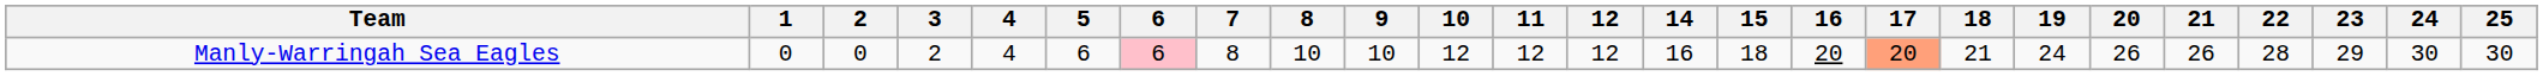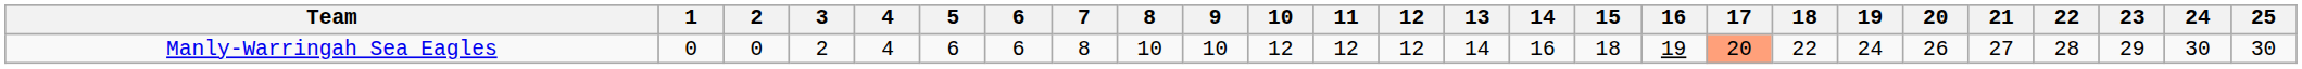+ column: 13 | 14
Manly-Warringah Sea Eagles | 6: pink background -> no background
Manly-Warringah Sea Eagles | 16: 20 -> 19
Manly-Warringah Sea Eagles | 18: 21 -> 22
Manly-Warringah Sea Eagles | 21: 26 -> 27
